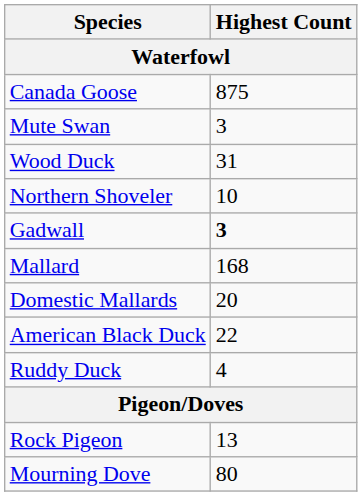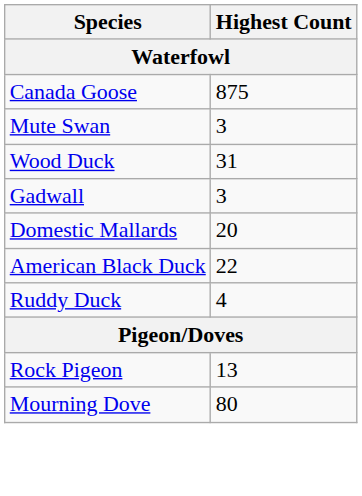- row: Northern Shoveler | 10
Gadwall | Highest Count: bold -> normal
- row: Mallard | 168
